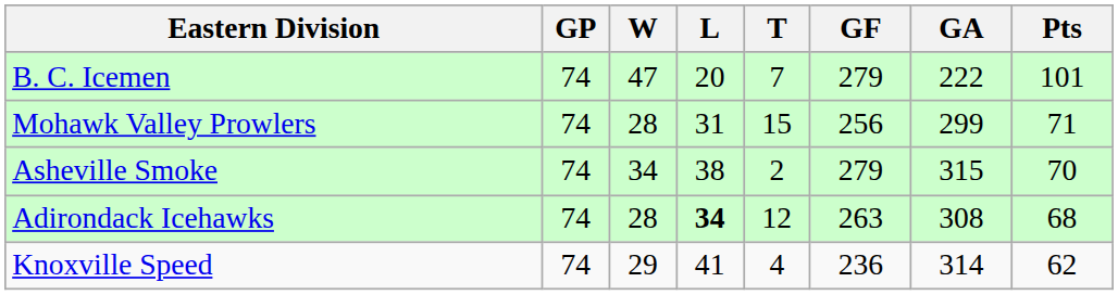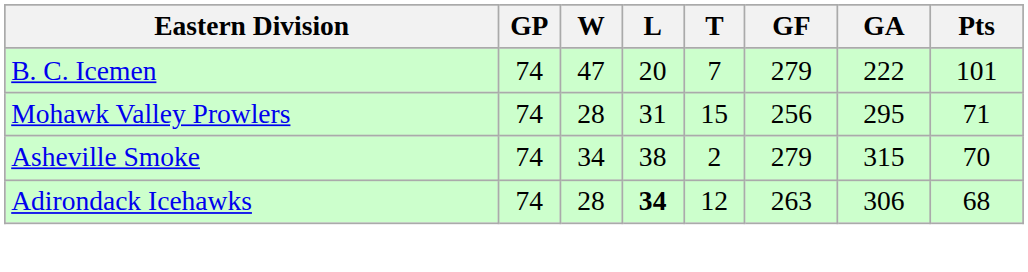Mohawk Valley Prowlers | GA: 299 -> 295
Adirondack Icehawks | GA: 308 -> 306
- row: Knoxville Speed | 74 | 29 | 41 | 4 | 236 | 314 | 62
